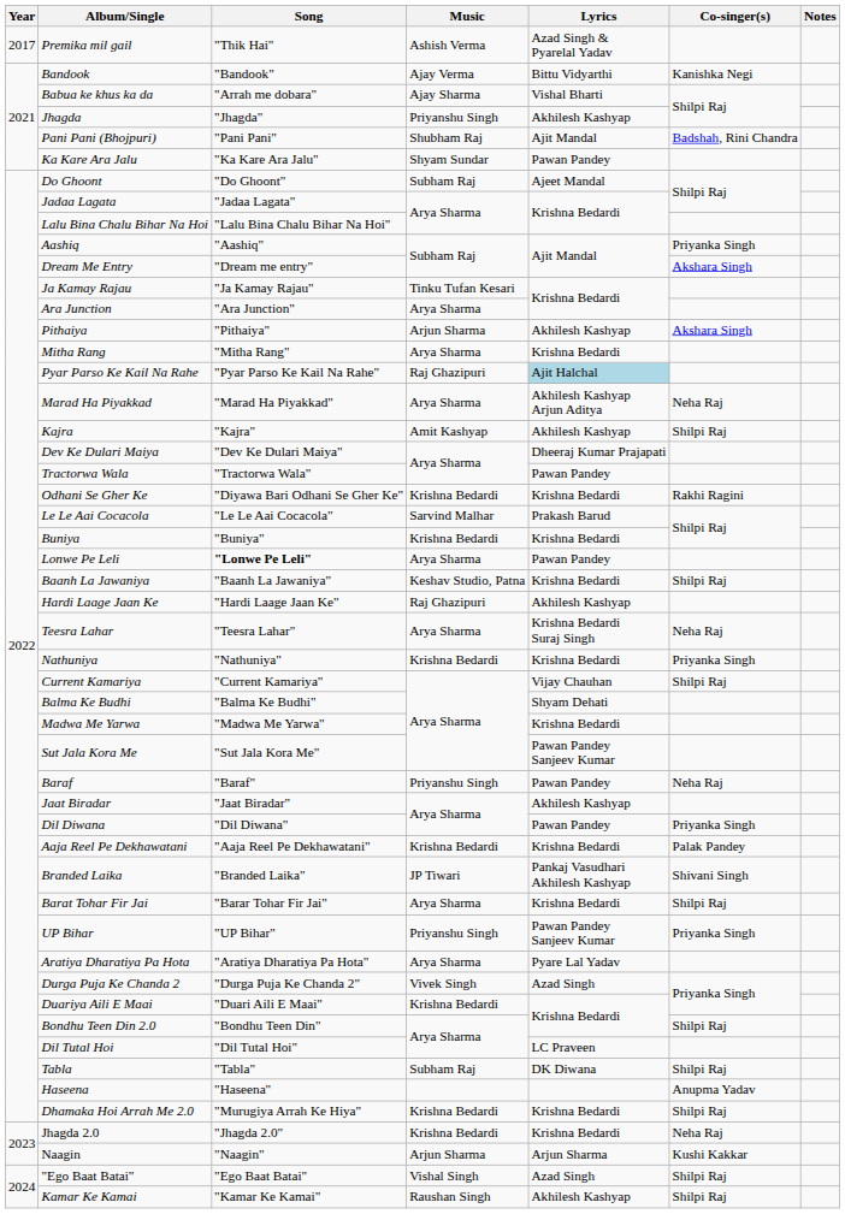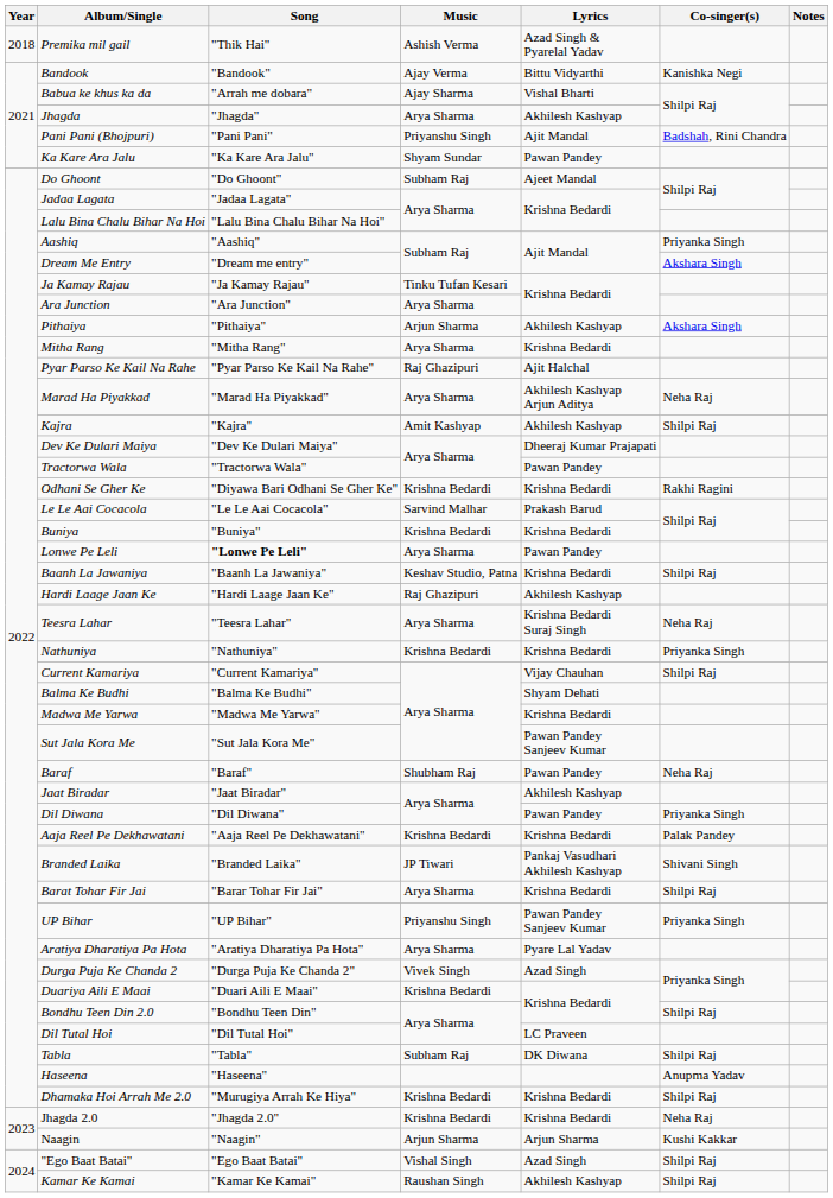Premika mil gail | Year: 2017 -> 2018
Jhagda | Music: Priyanshu Singh -> Arya Sharma
Pani Pani (Bhojpuri) | Music: Shubham Raj -> Priyanshu Singh
Pyar Parso Ke Kail Na Rahe | Lyrics: lightblue background -> no background
Baraf | Music: Priyanshu Singh -> Shubham Raj
